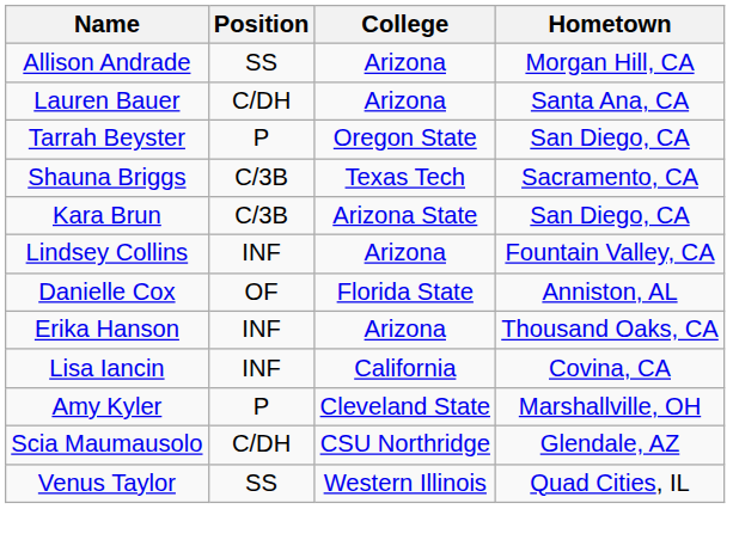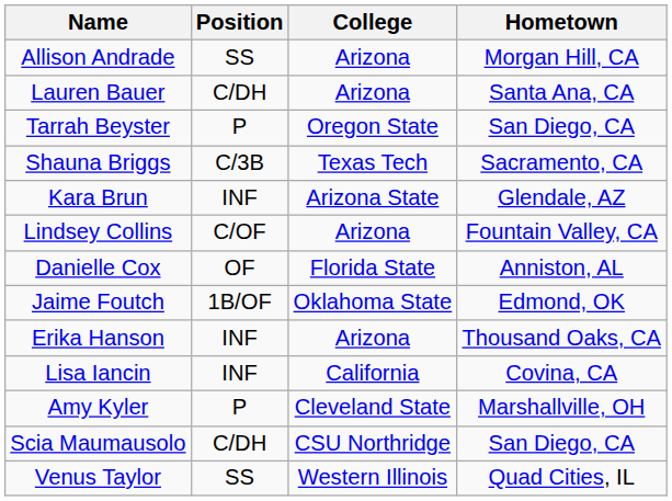Kara Brun | Position: C/3B -> INF
Kara Brun | Hometown: San Diego, CA -> Glendale, AZ
Lindsey Collins | Position: INF -> C/OF
+ row: Jaime Foutch | 1B/OF | Oklahoma State | Edmond, OK
Scia Maumausolo | Hometown: Glendale, AZ -> San Diego, CA
